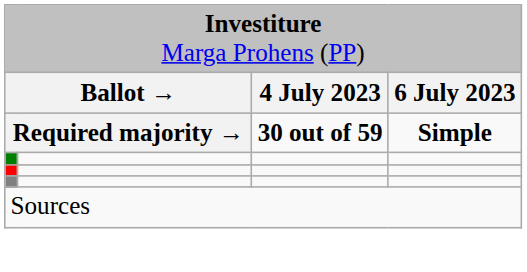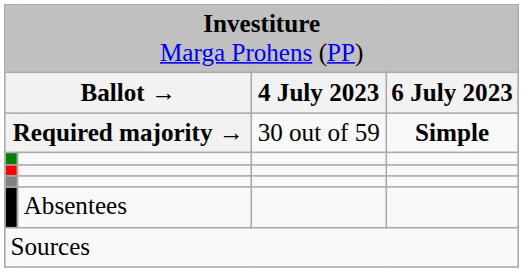Required majority → | column 3: bold -> normal
+ row: Absentees
